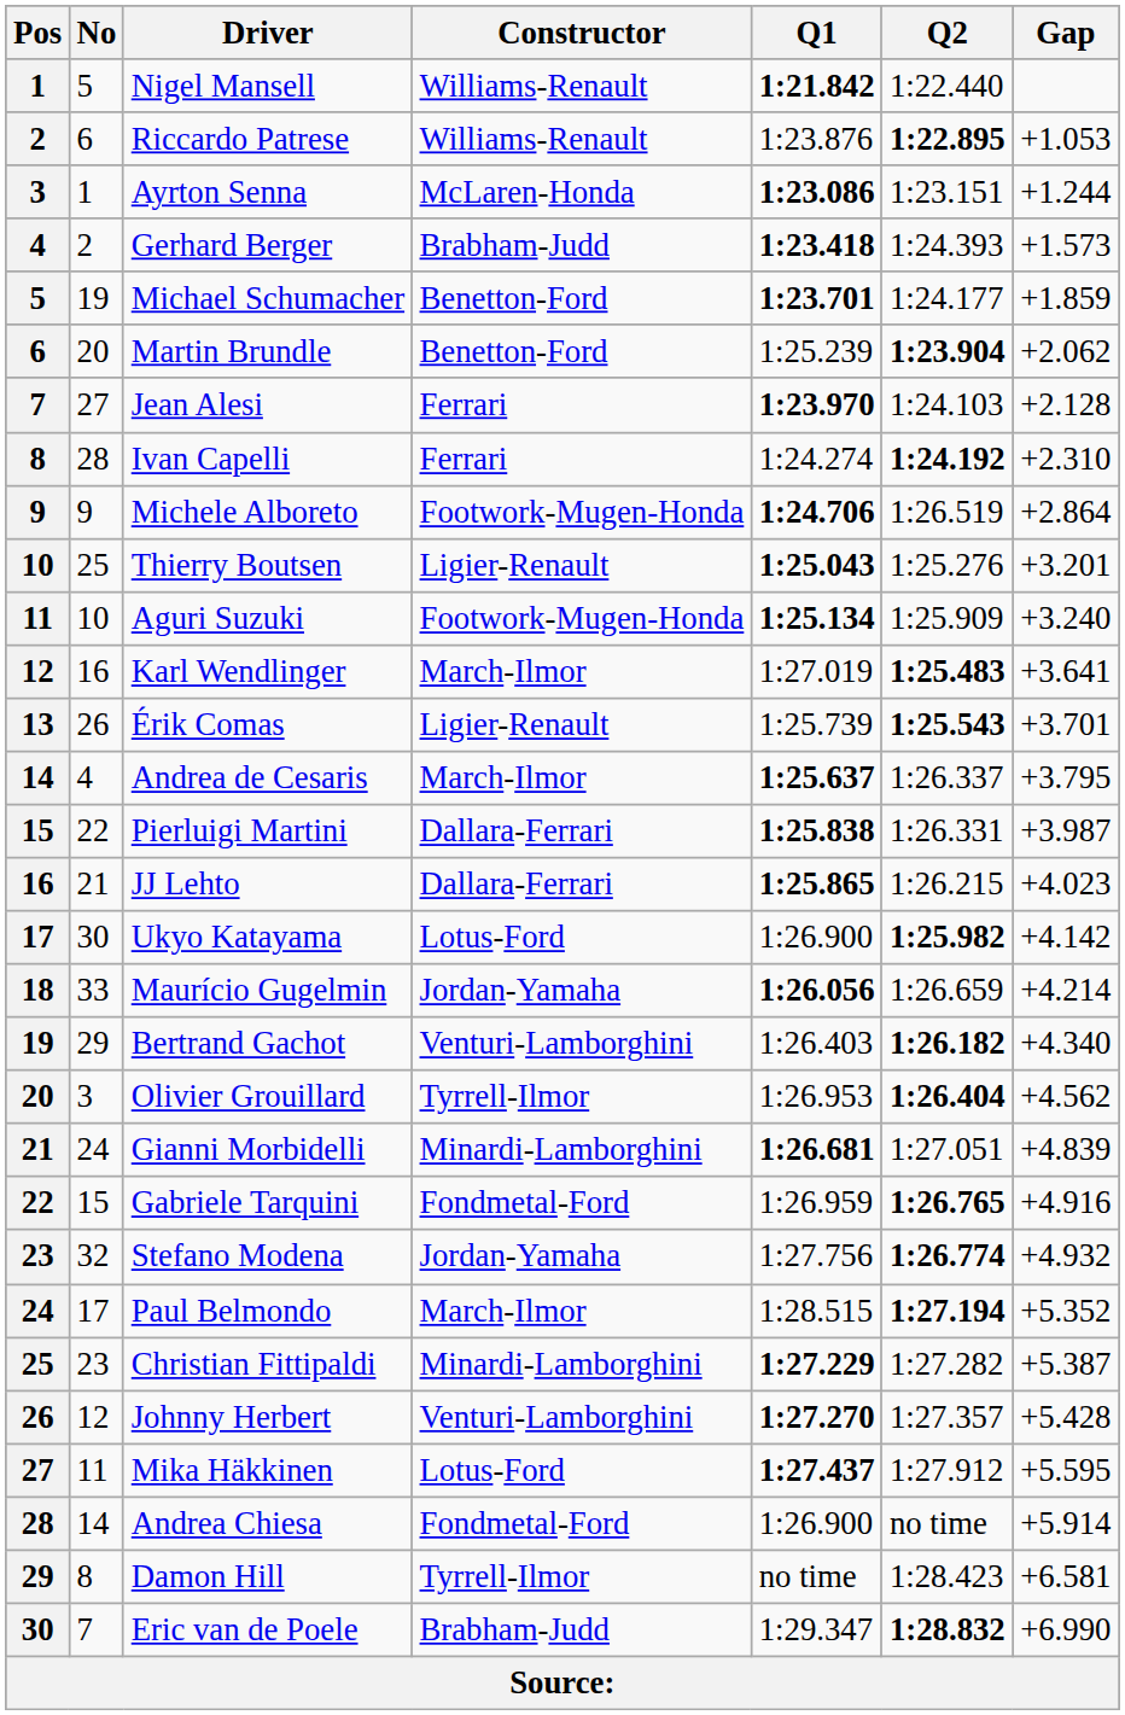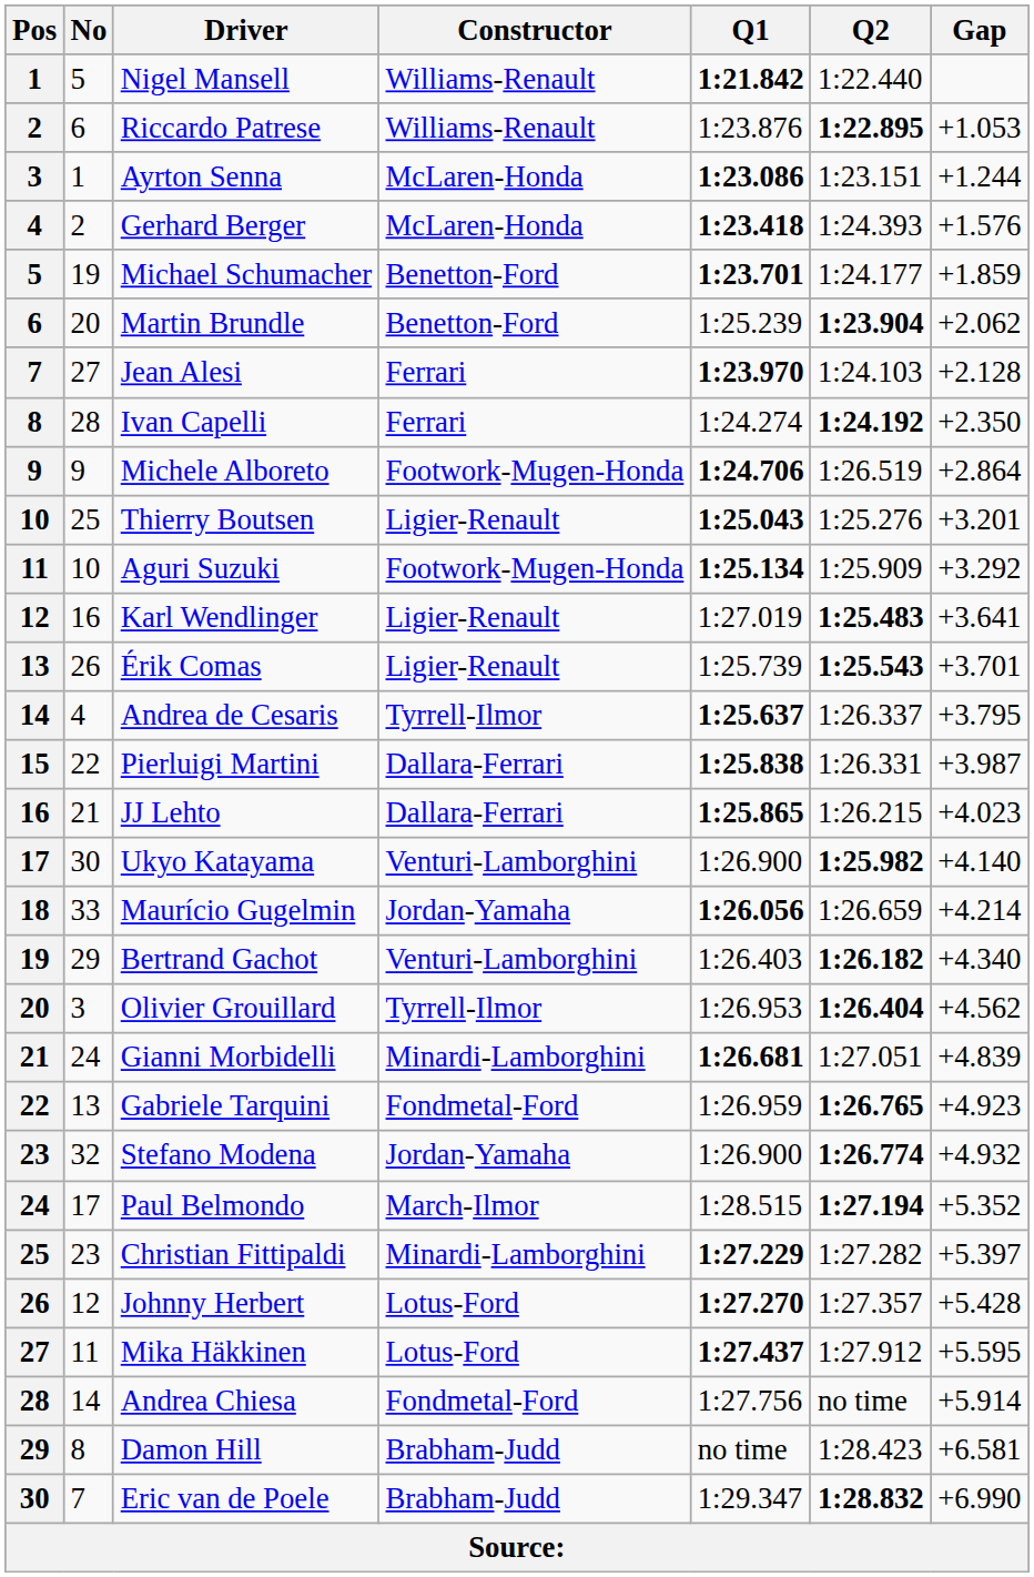Gerhard Berger | Constructor: Brabham-Judd -> McLaren-Honda
Gerhard Berger | Gap: +1.573 -> +1.576
Ivan Capelli | Gap: +2.310 -> +2.350
Aguri Suzuki | Gap: +3.240 -> +3.292
Karl Wendlinger | Constructor: March-Ilmor -> Ligier-Renault
Andrea de Cesaris | Constructor: March-Ilmor -> Tyrrell-Ilmor
Ukyo Katayama | Constructor: Lotus-Ford -> Venturi-Lamborghini
Ukyo Katayama | Gap: +4.142 -> +4.140
Gabriele Tarquini | No: 15 -> 13
Gabriele Tarquini | Gap: +4.916 -> +4.923
Stefano Modena | Q1: 1:27.756 -> 1:26.900
Christian Fittipaldi | Gap: +5.387 -> +5.397
Johnny Herbert | Constructor: Venturi-Lamborghini -> Lotus-Ford
Andrea Chiesa | Q1: 1:26.900 -> 1:27.756
Damon Hill | Constructor: Tyrrell-Ilmor -> Brabham-Judd
